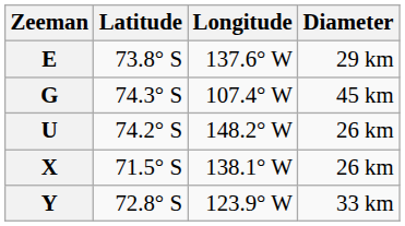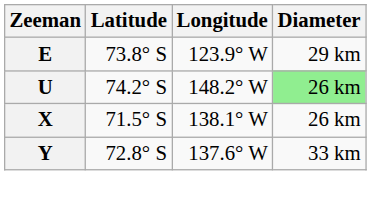E | Longitude: 137.6° W -> 123.9° W
- row: G | 74.3° S | 107.4° W | 45 km
U | Diameter: no background -> lightgreen background
Y | Longitude: 123.9° W -> 137.6° W
